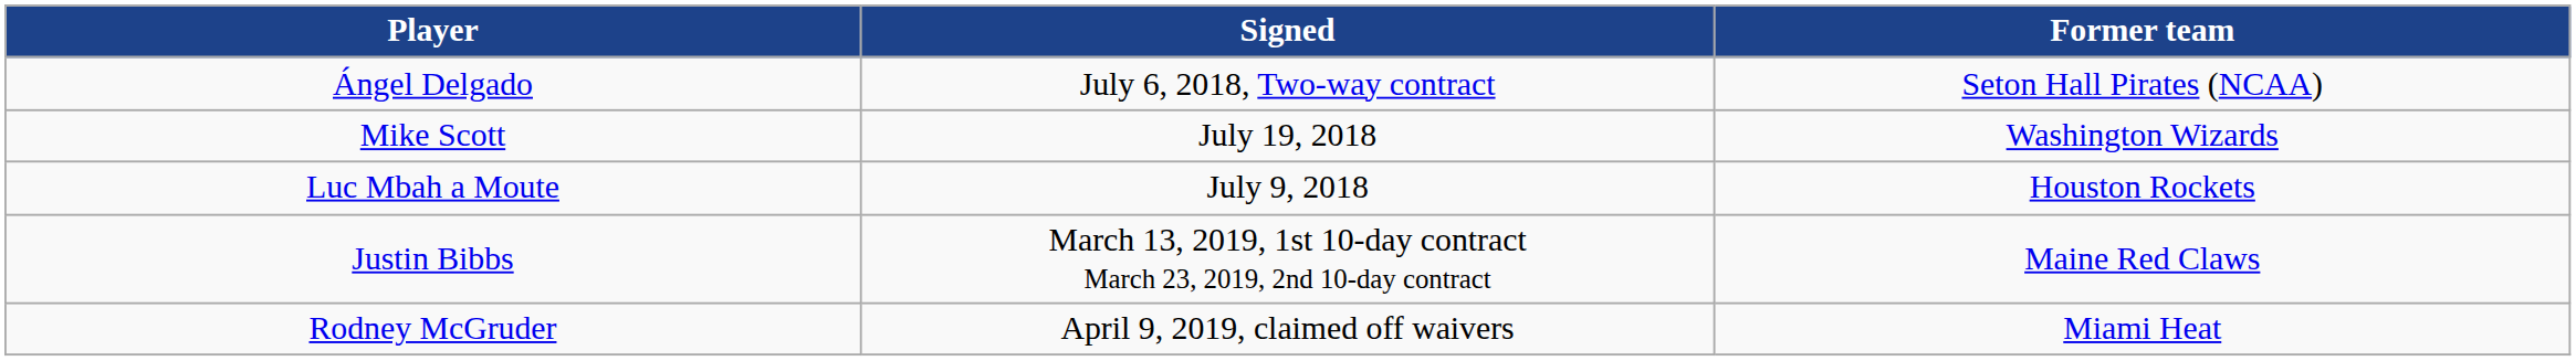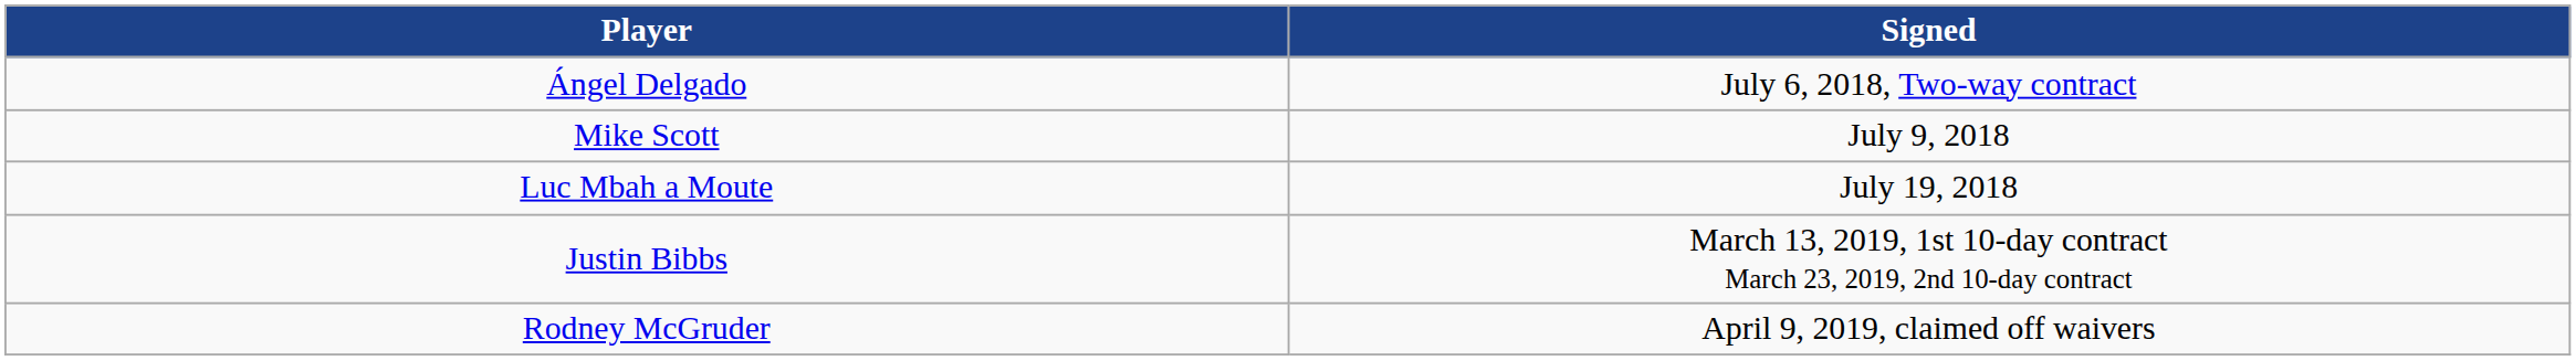- column: Former team | Seton Hall Pirates (NCAA) | Washington Wizards | Houston Rockets | Maine Red Claws | Miami Heat
Mike Scott | Signed: July 19, 2018 -> July 9, 2018
Luc Mbah a Moute | Signed: July 9, 2018 -> July 19, 2018
